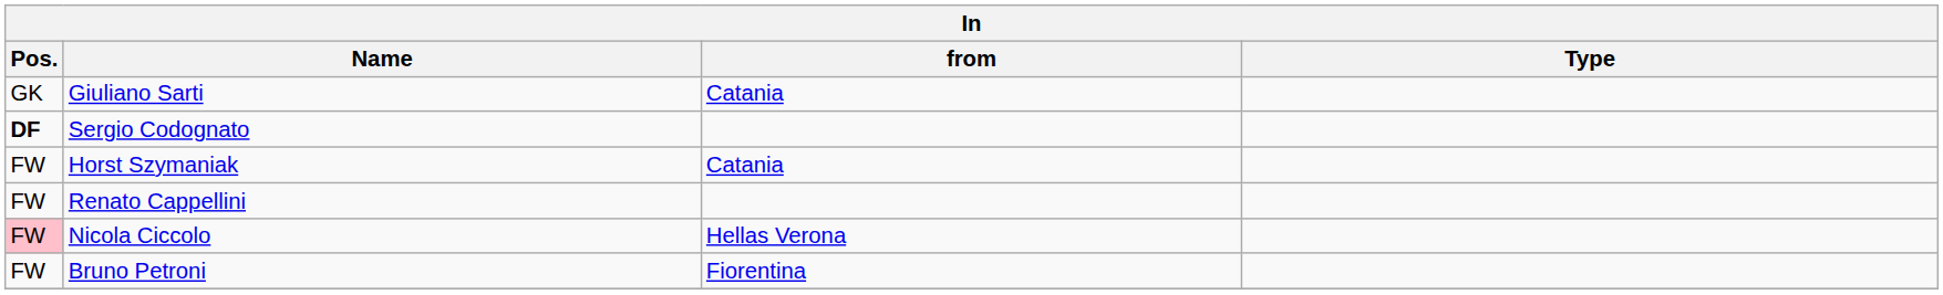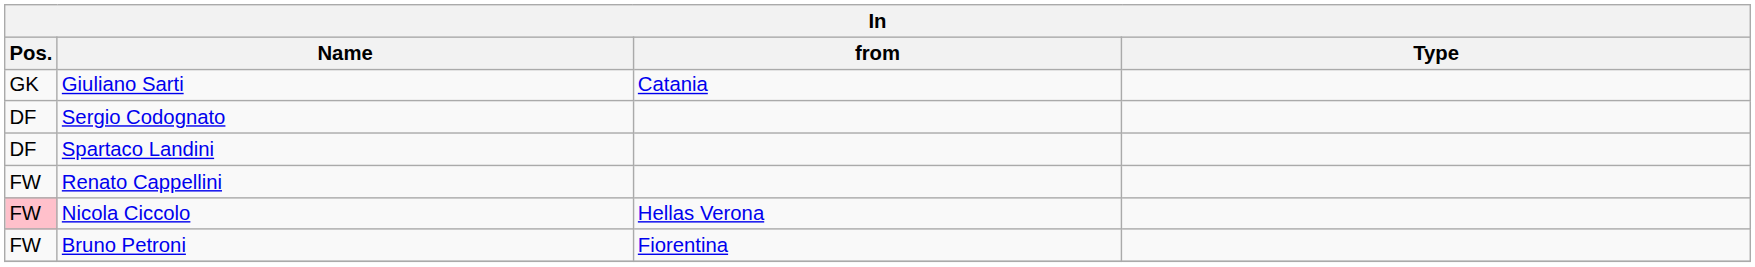Sergio Codognato | Pos.: bold -> normal
+ row: DF | Spartaco Landini
- row: FW | Horst Szymaniak | Catania
